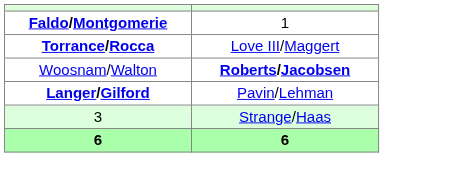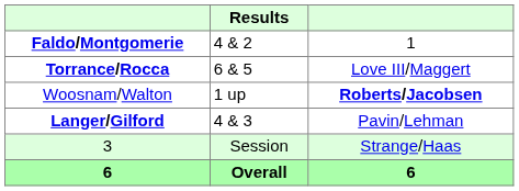+ column: Results | 4 & 2 | 6 & 5 | 1 up | 4 & 3 | Session | Overall
